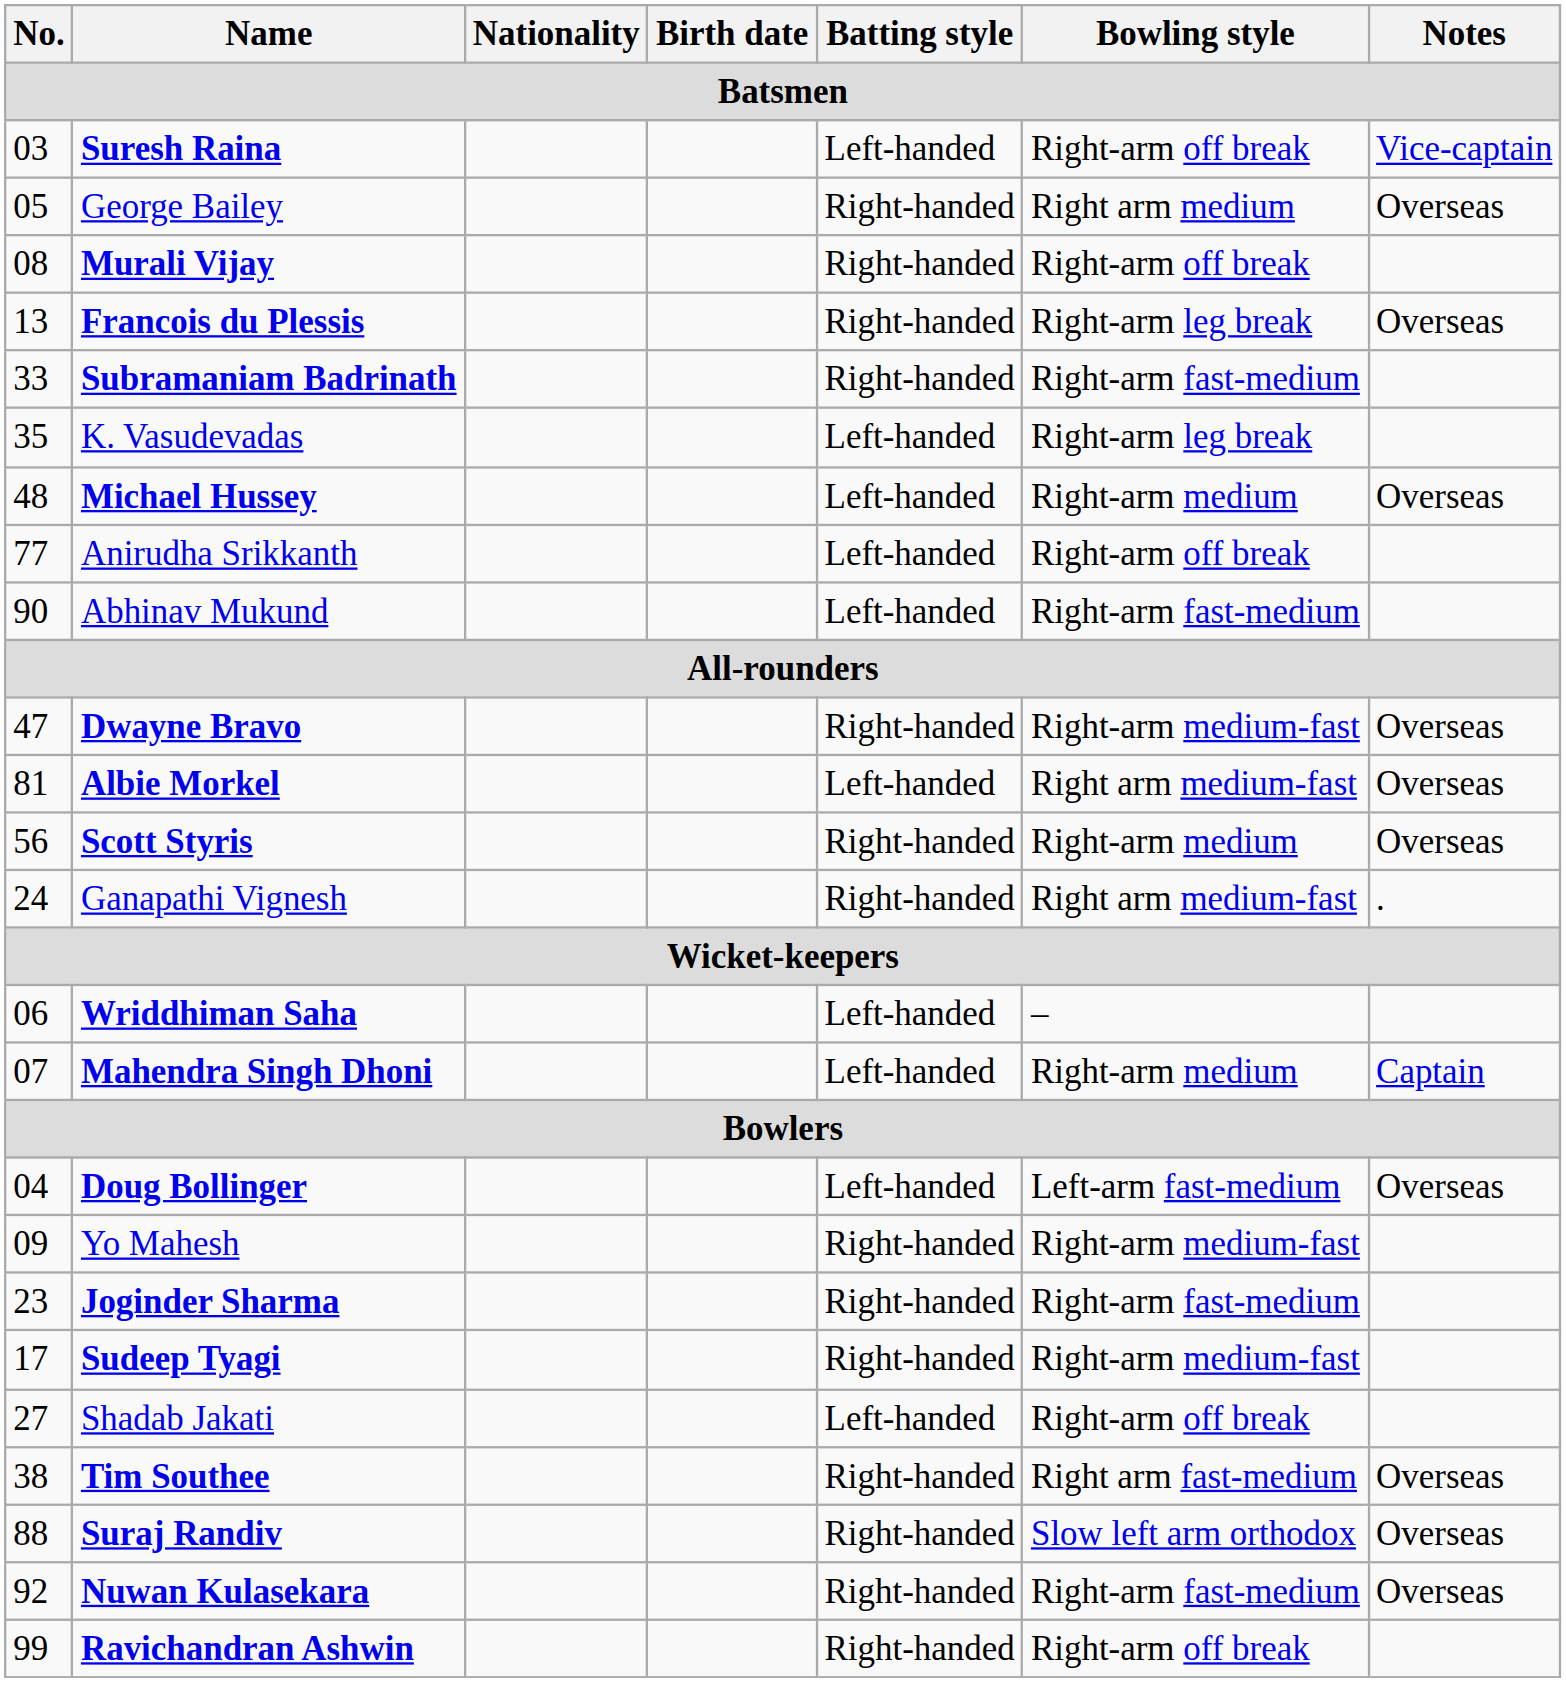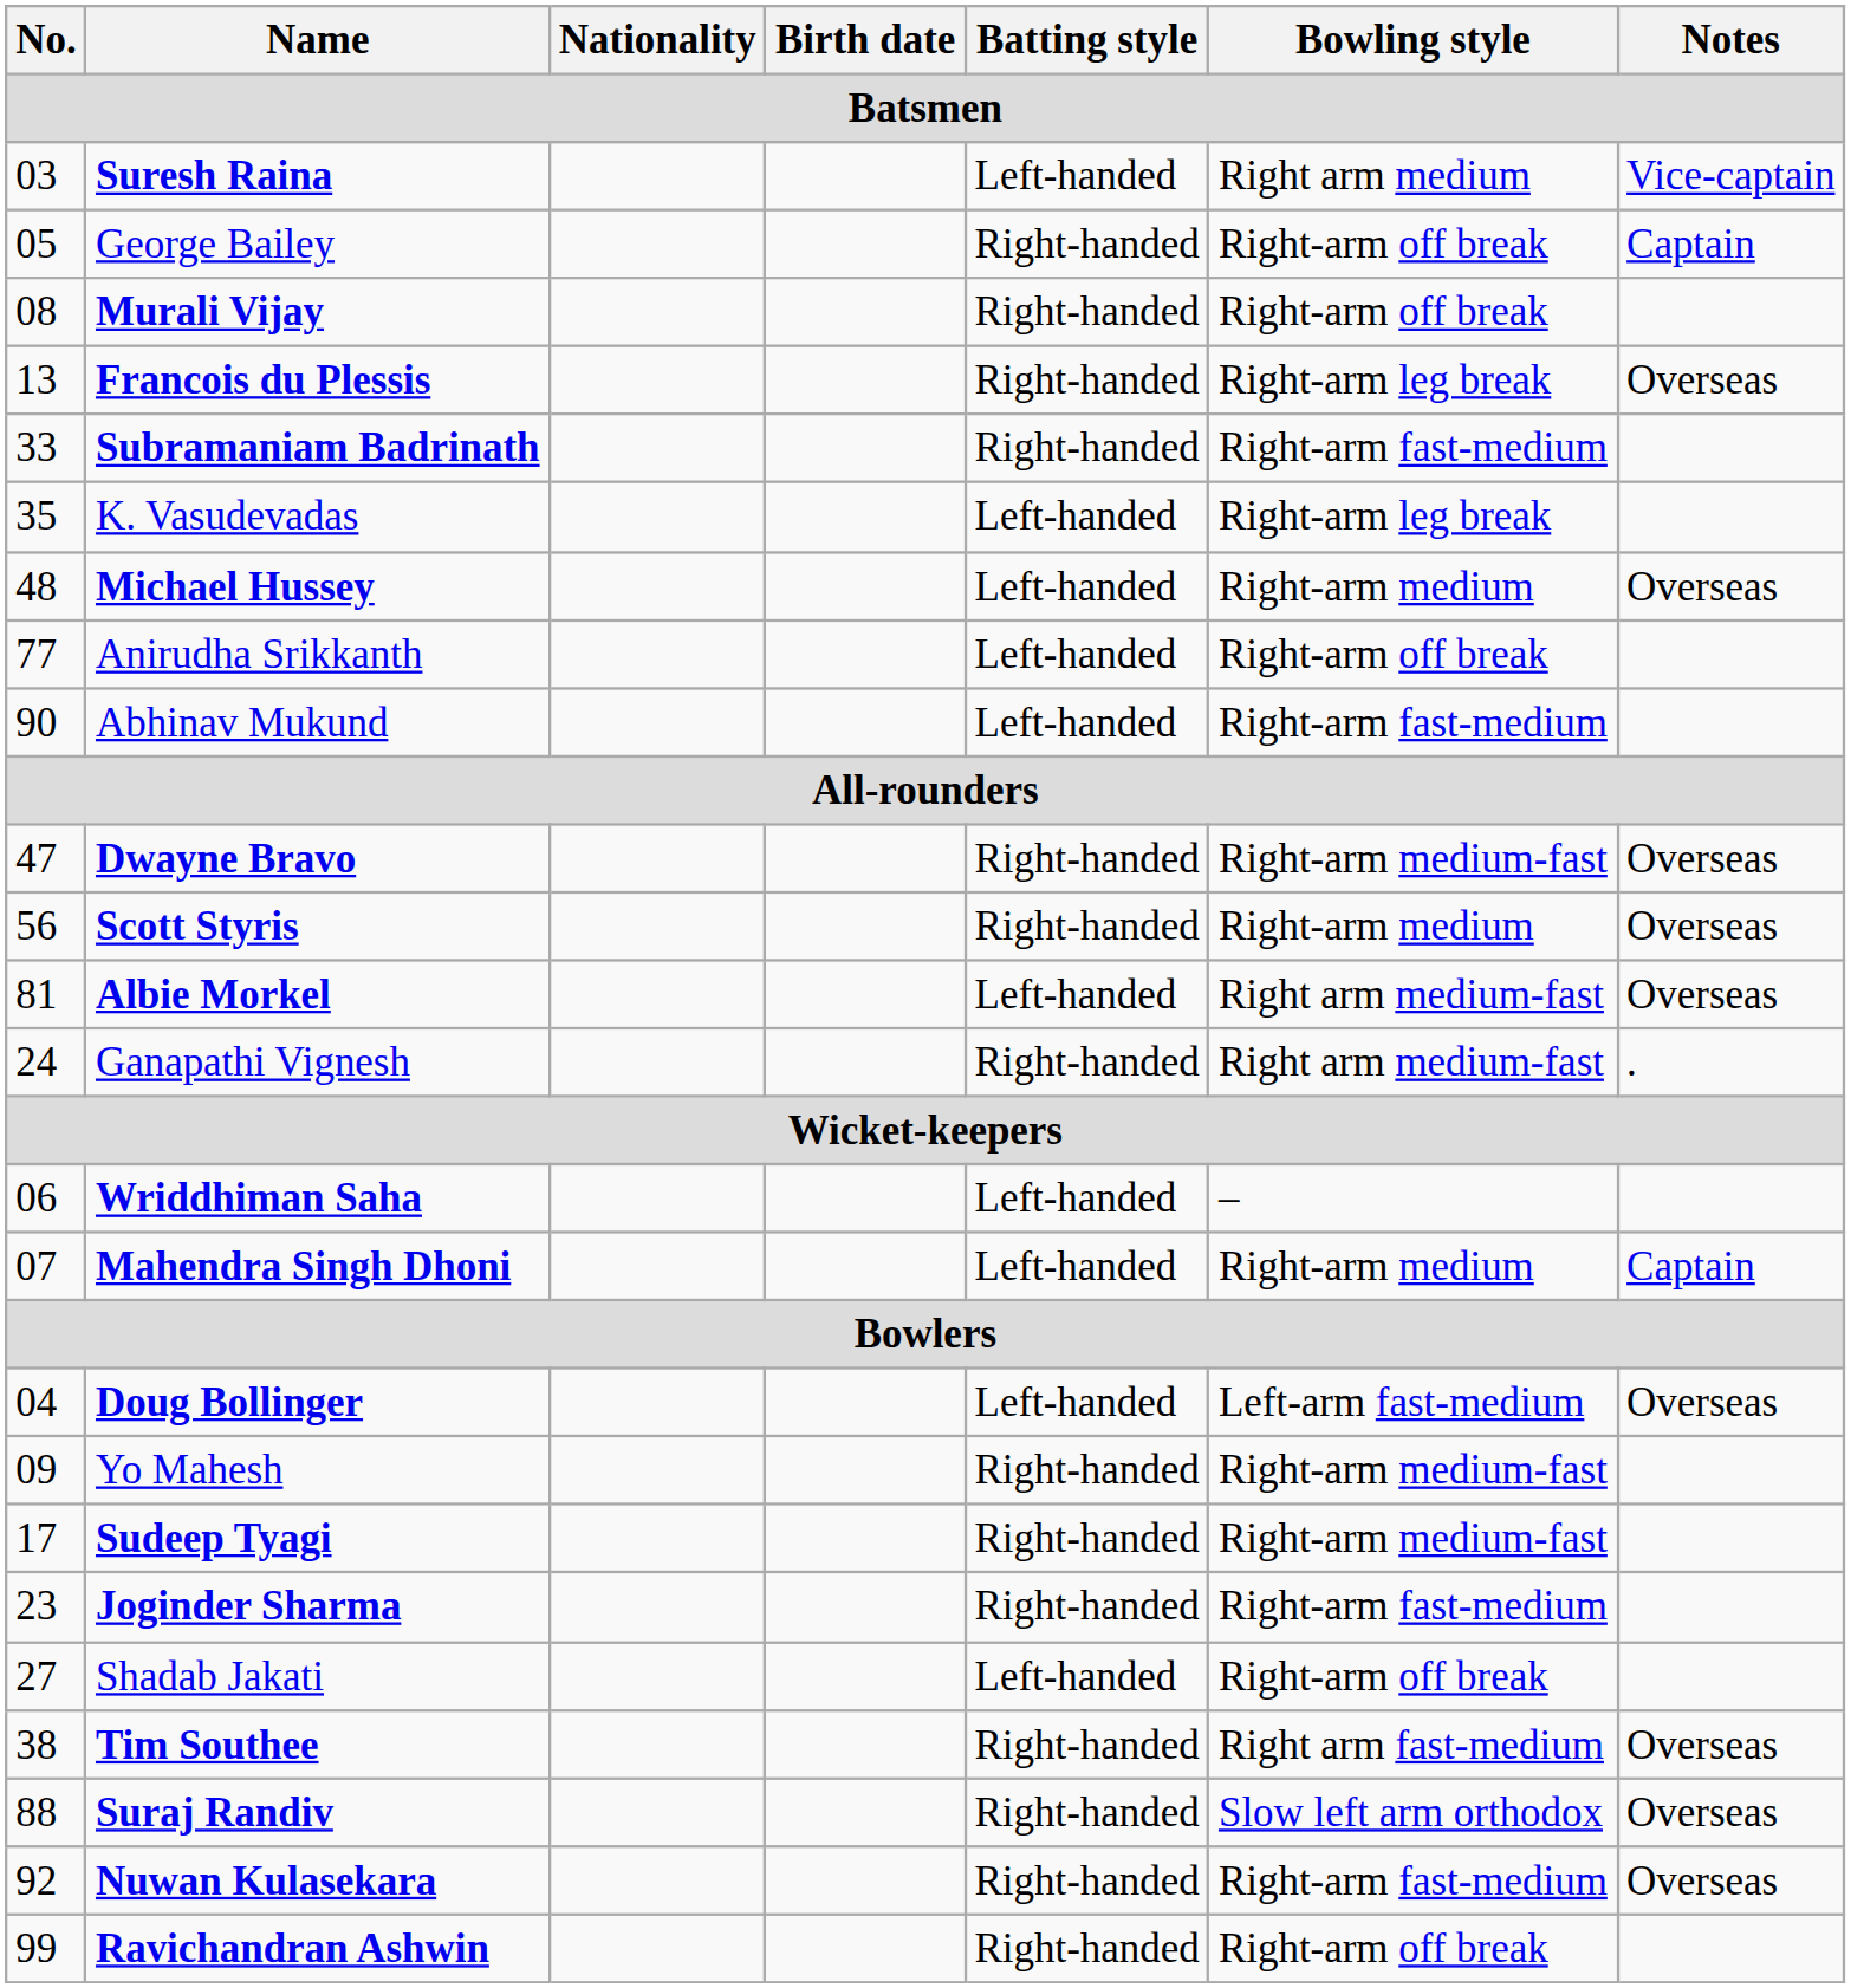Suresh Raina | Bowling style: Right-arm off break -> Right arm medium
George Bailey | Bowling style: Right arm medium -> Right-arm off break
George Bailey | Notes: Overseas -> Captain
rows swapped: Scott Styris <-> Albie Morkel
rows swapped: Sudeep Tyagi <-> Joginder Sharma
